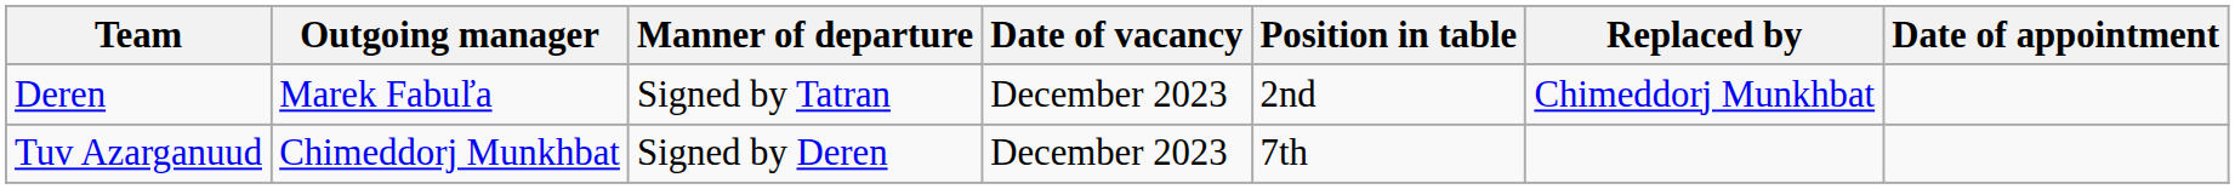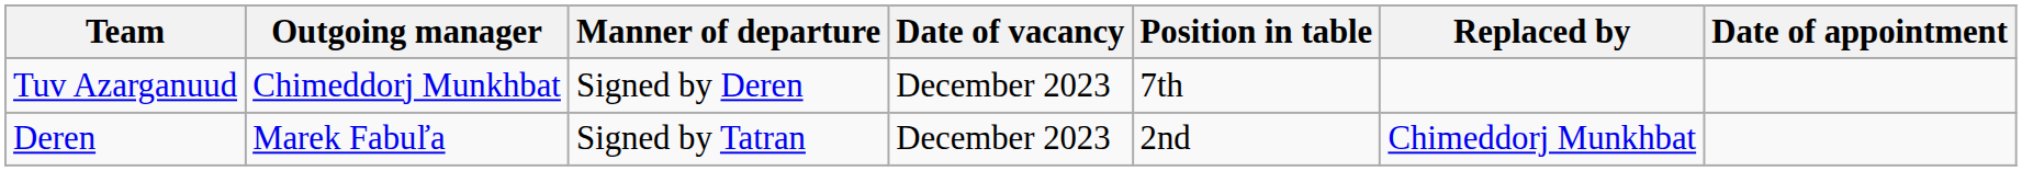rows swapped: Deren <-> Tuv Azarganuud
